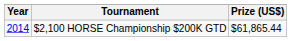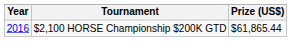$2,100 HORSE Championship $200K GTD | Year: 2014 -> 2016
